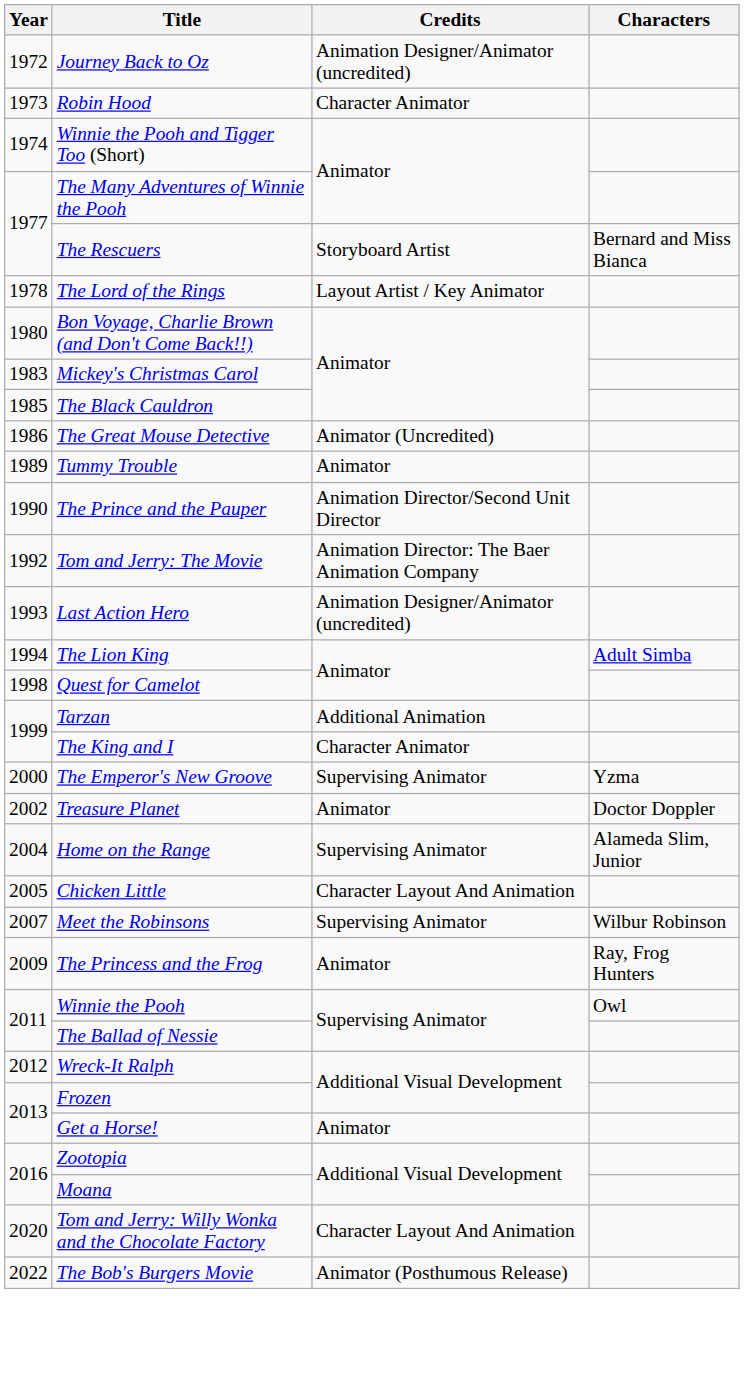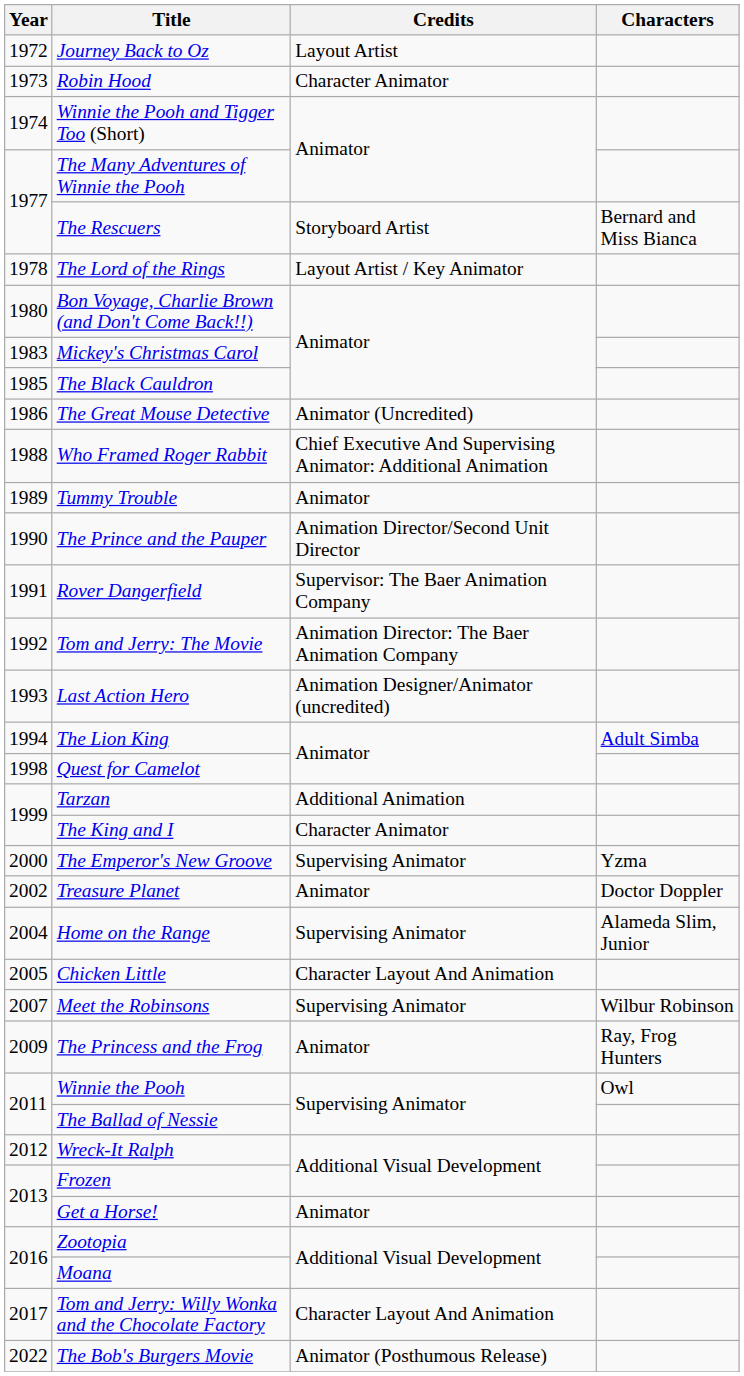Journey Back to Oz | Credits: Animation Designer/Animator (uncredited) -> Layout Artist
+ row: 1988 | Who Framed Roger Rabbit | Chief Executive And Supervising Animator: Additional Animation
+ row: 1991 | Rover Dangerfield | Supervisor: The Baer Animation Company
Tom and Jerry: Willy Wonka and the Chocolate Factory | Year: 2020 -> 2017
